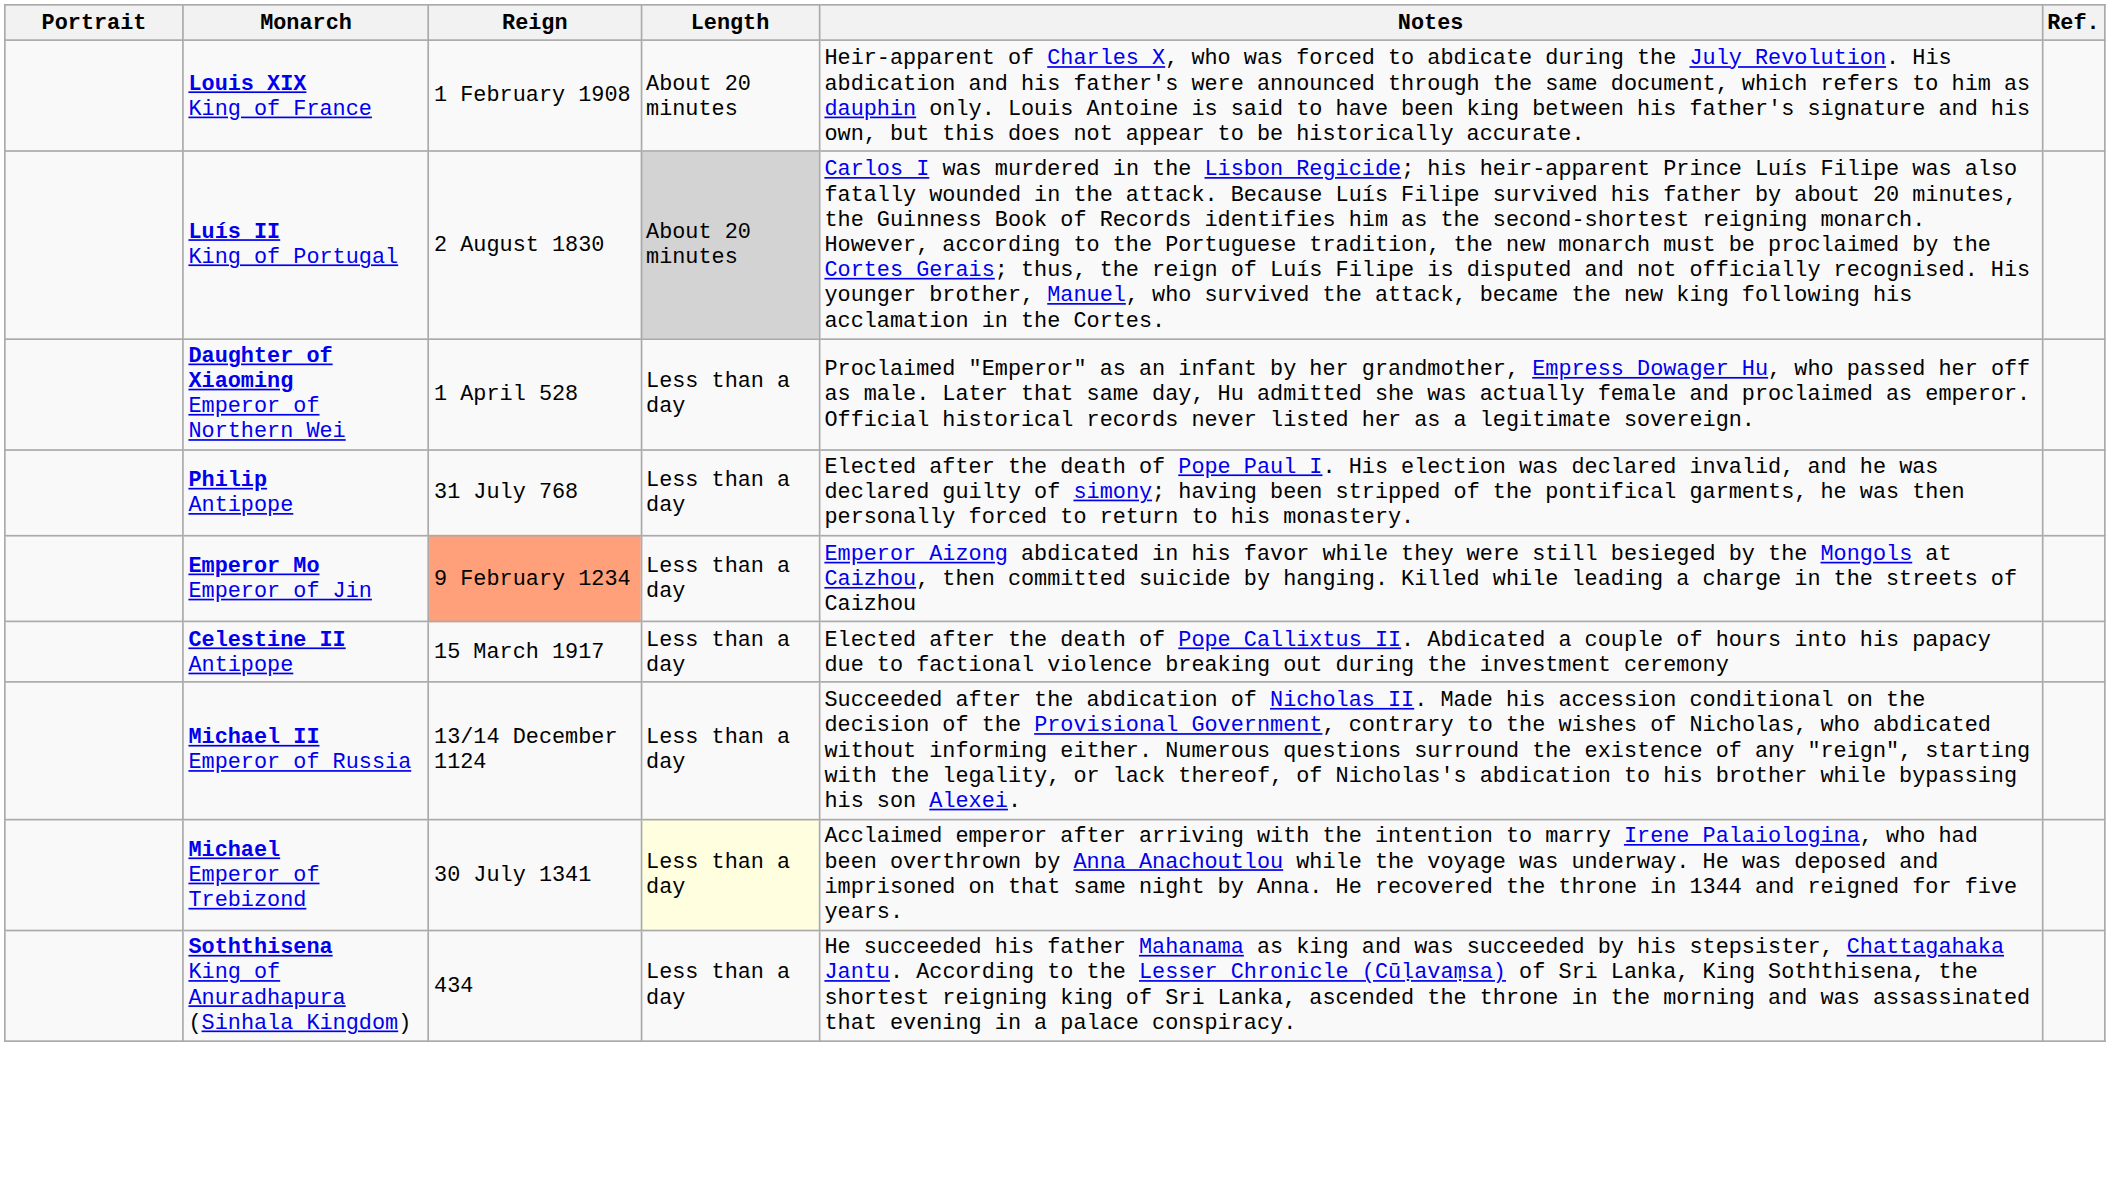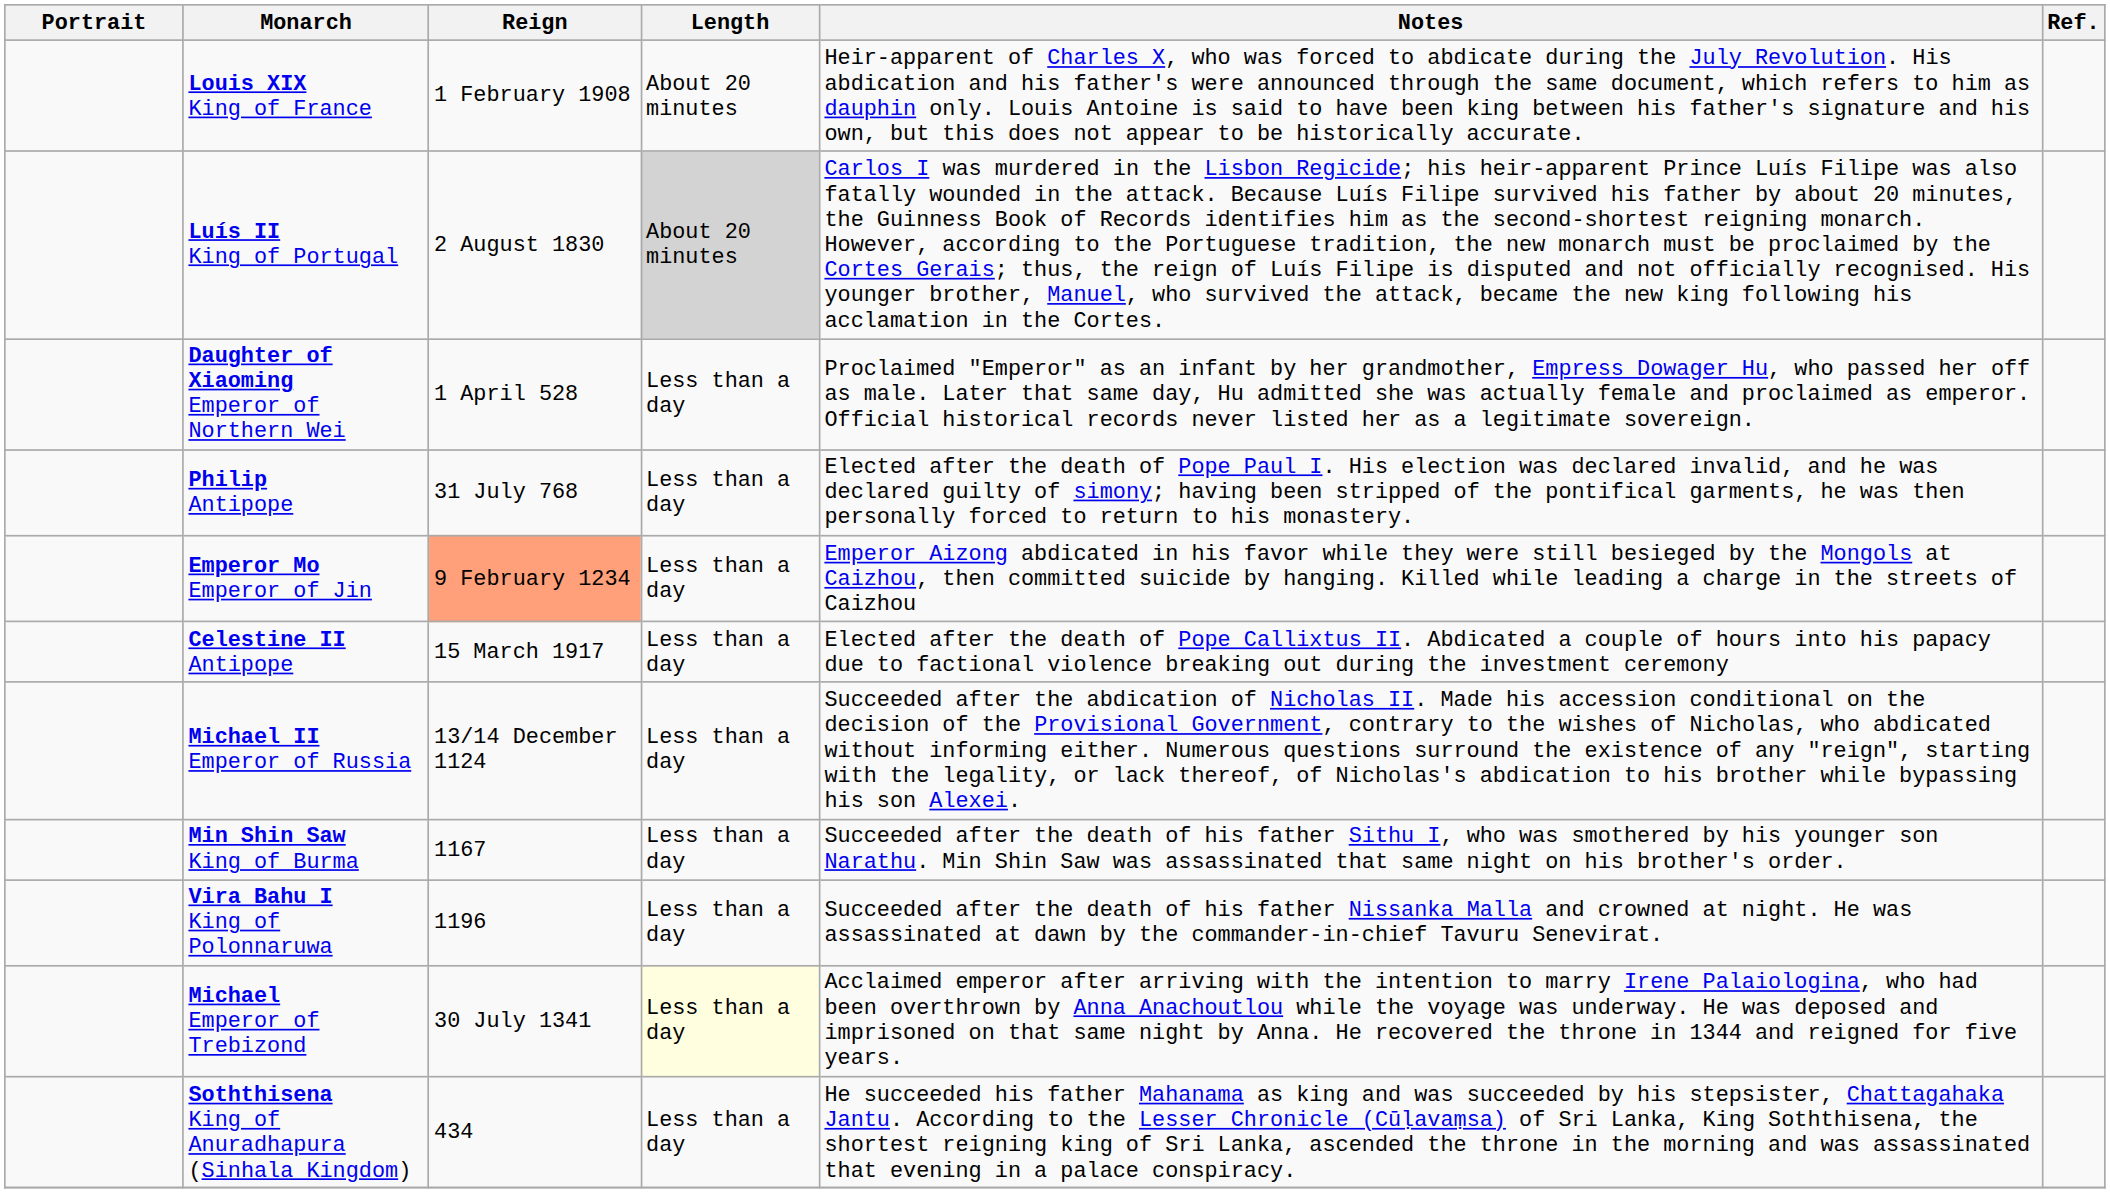+ row: Min Shin Saw King of Burma | 1167 | Less than a day | Succeeded after the death of his father Sithu I, who was smothered by his younger son Narathu. Min Shin Saw was assassinated that same night on his brother's order.
+ row: Vira Bahu I King of Polonnaruwa | 1196 | Less than a day | Succeeded after the death of his father Nissanka Malla and crowned at night. He was assassinated at dawn by the commander-in-chief Tavuru Senevirat.
